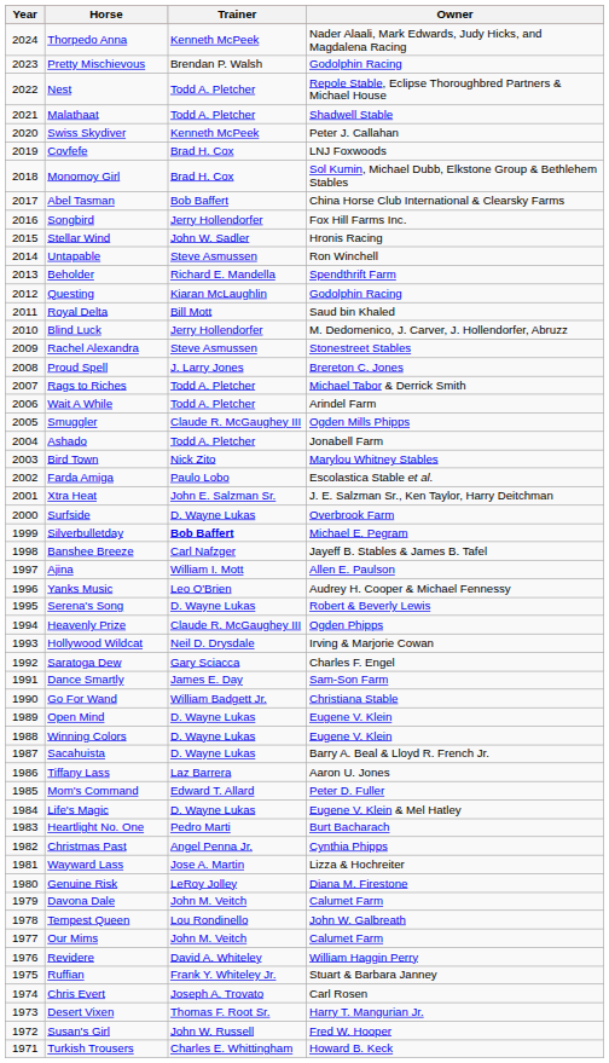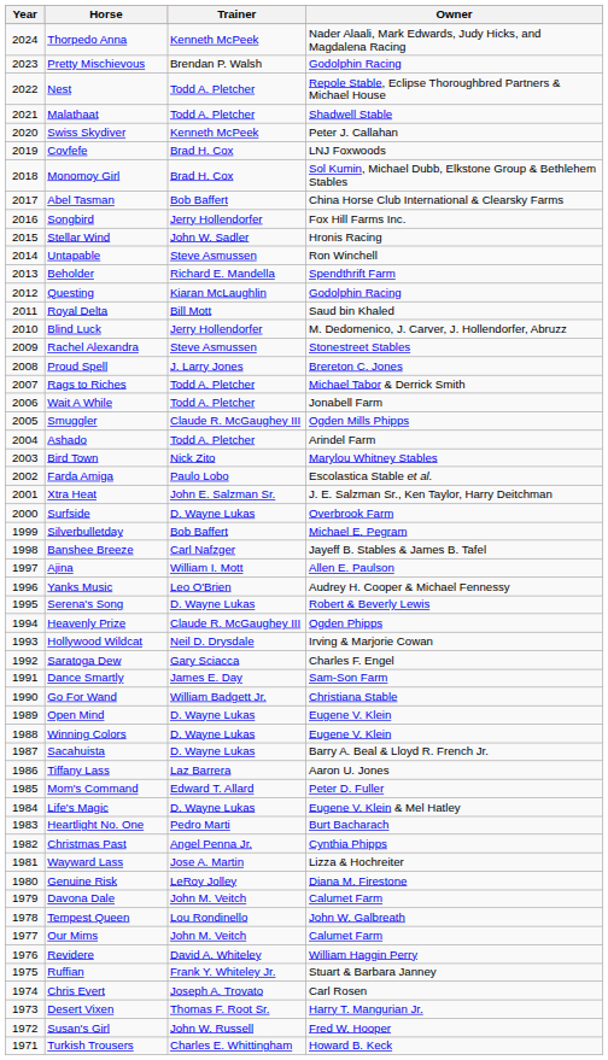Wait A While | Owner: Arindel Farm -> Jonabell Farm
Ashado | Owner: Jonabell Farm -> Arindel Farm
Silverbulletday | Trainer: bold -> normal
